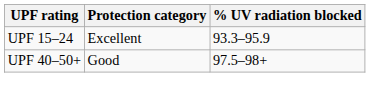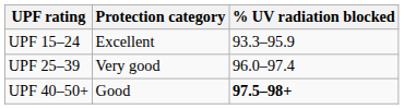+ row: UPF 25–39 | Very good | 96.0–97.4
UPF 40–50+ | % UV radiation blocked: normal -> bold
